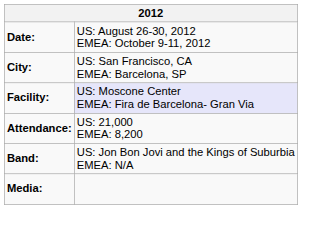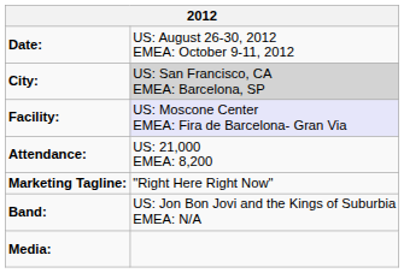City: | column 2: no background -> lightgrey background
+ row: Marketing Tagline: | "Right Here Right Now"
